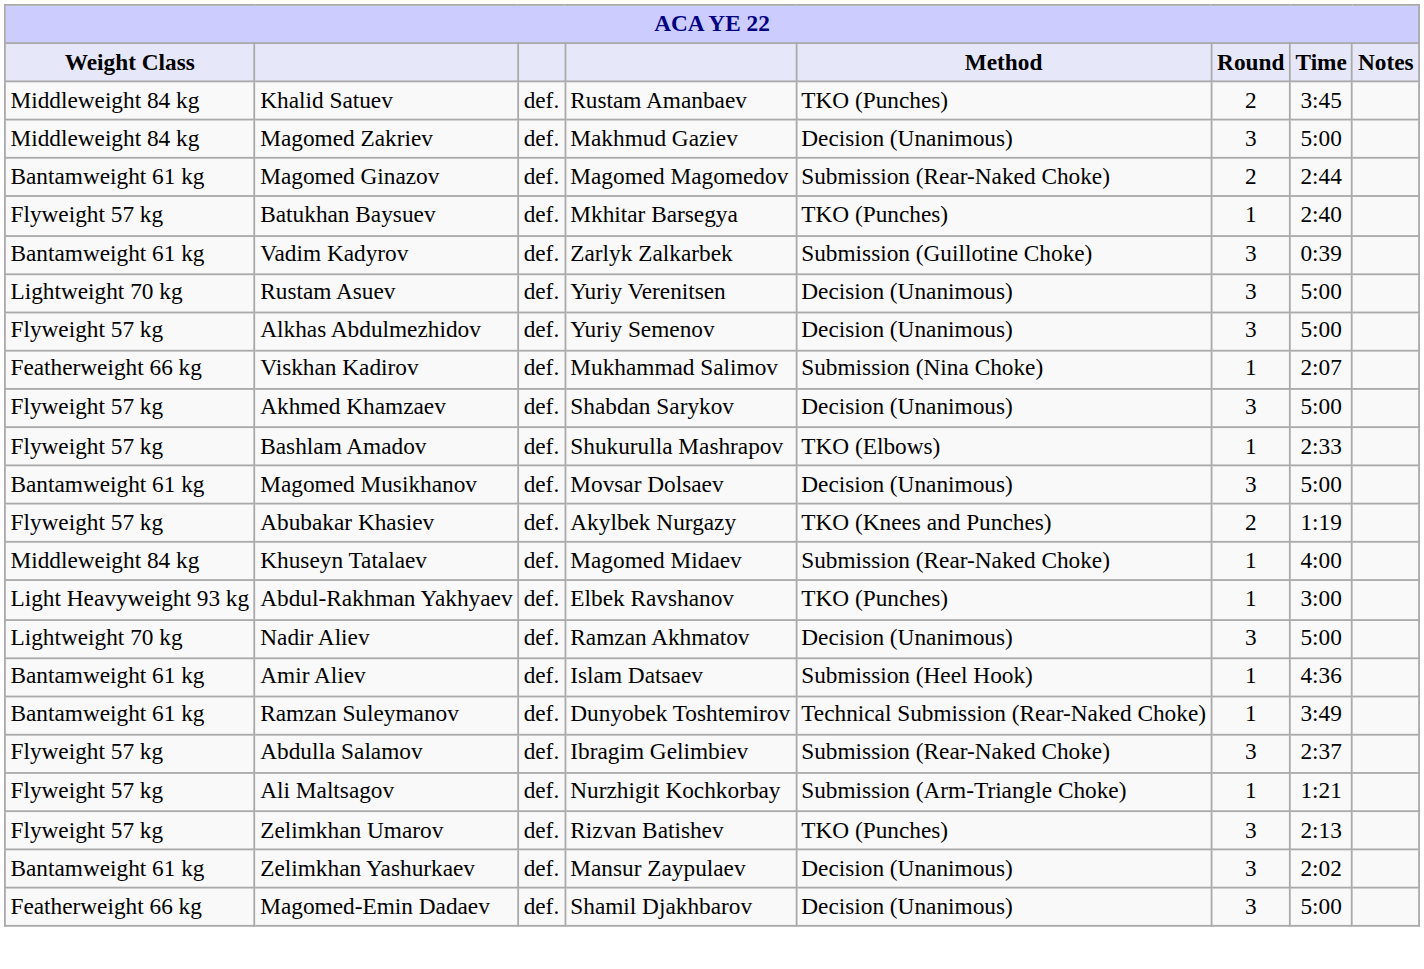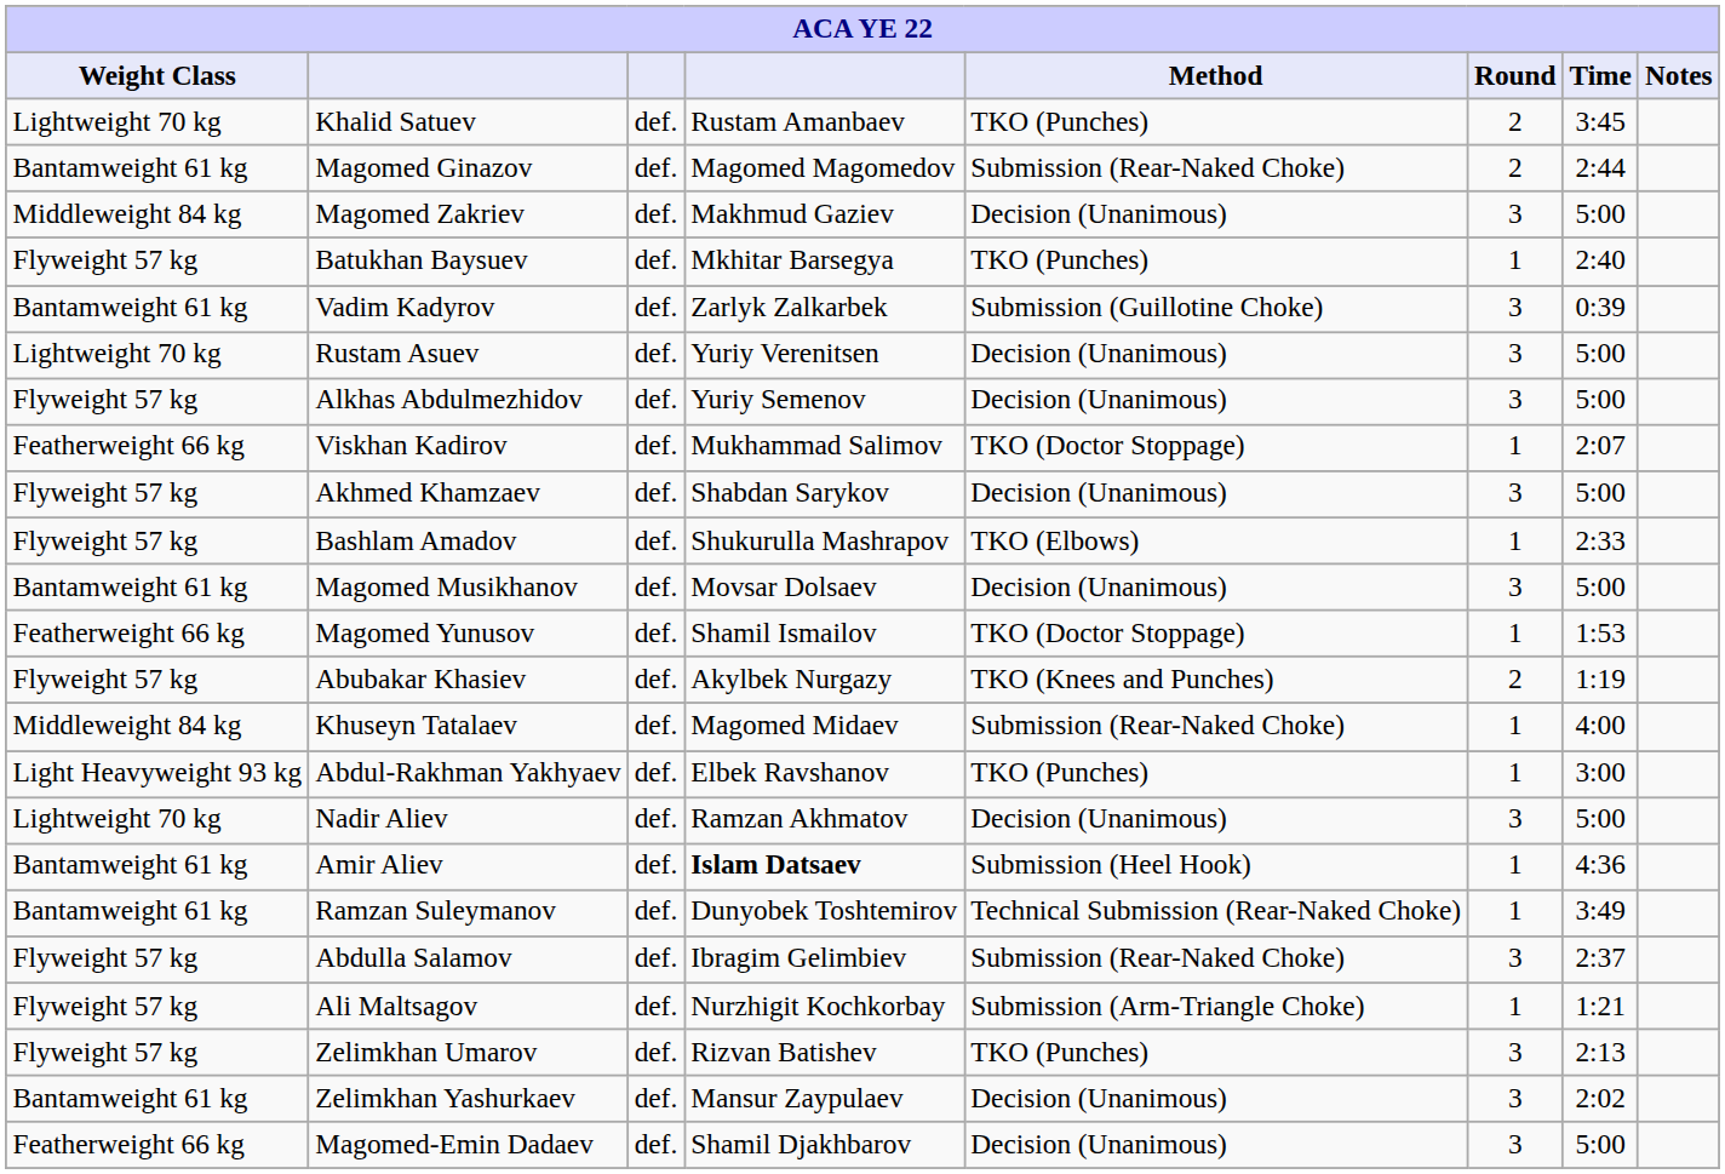Khalid Satuev | Weight Class: Middleweight 84 kg -> Lightweight 70 kg
rows swapped: Magomed Zakriev <-> Magomed Ginazov
Viskhan Kadirov | Method: Submission (Nina Choke) -> TKO (Doctor Stoppage)
+ row: Featherweight 66 kg | Magomed Yunusov | def. | Shamil Ismailov | TKO (Doctor Stoppage) | 1 | 1:53
Amir Aliev | column 4: normal -> bold
